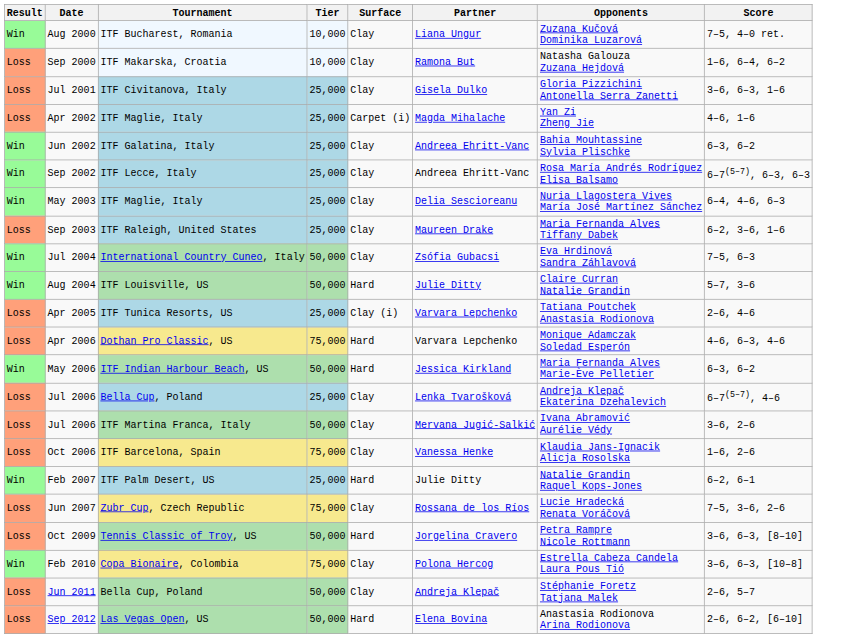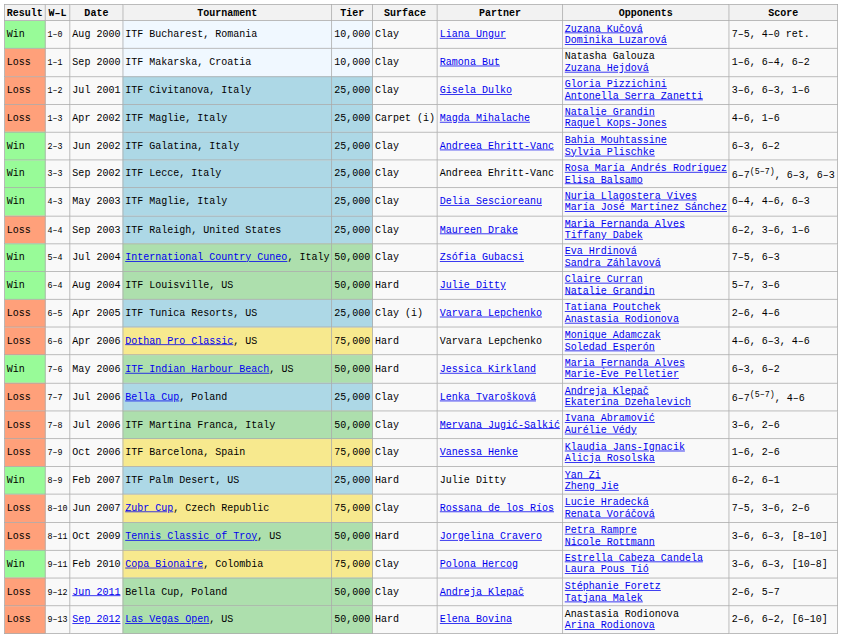+ column: W–L | 1–0 | 1–1 | 1–2 | 1–3 | 2–3 | 3–3 | 4–3 | 4–4 | 5–4 | 6–4 | 6–5 | 6–6 | 7–6 | 7–7 | 7–8 | 7–9 | 8–9 | 8–10 | 8–11 | 9–11 | 9–12 | 9–13
Apr 2002 | Opponents: Yan Zi Zheng Jie -> Natalie Grandin Raquel Kops-Jones
Feb 2007 | Opponents: Natalie Grandin Raquel Kops-Jones -> Yan Zi Zheng Jie
